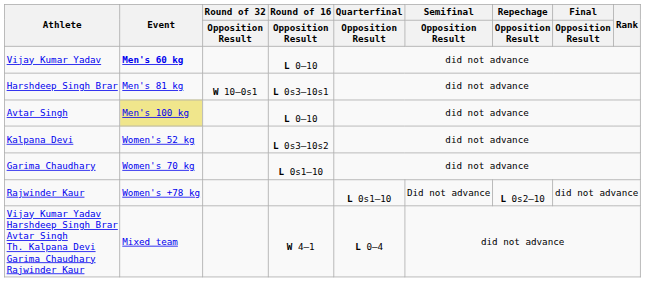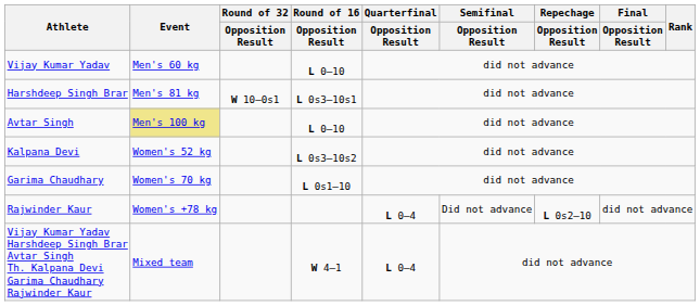Vijay Kumar Yadav | Event: bold -> normal
Rajwinder Kaur | Quarterfinal / Opposition Result: L 0s1–10 -> L 0–4
